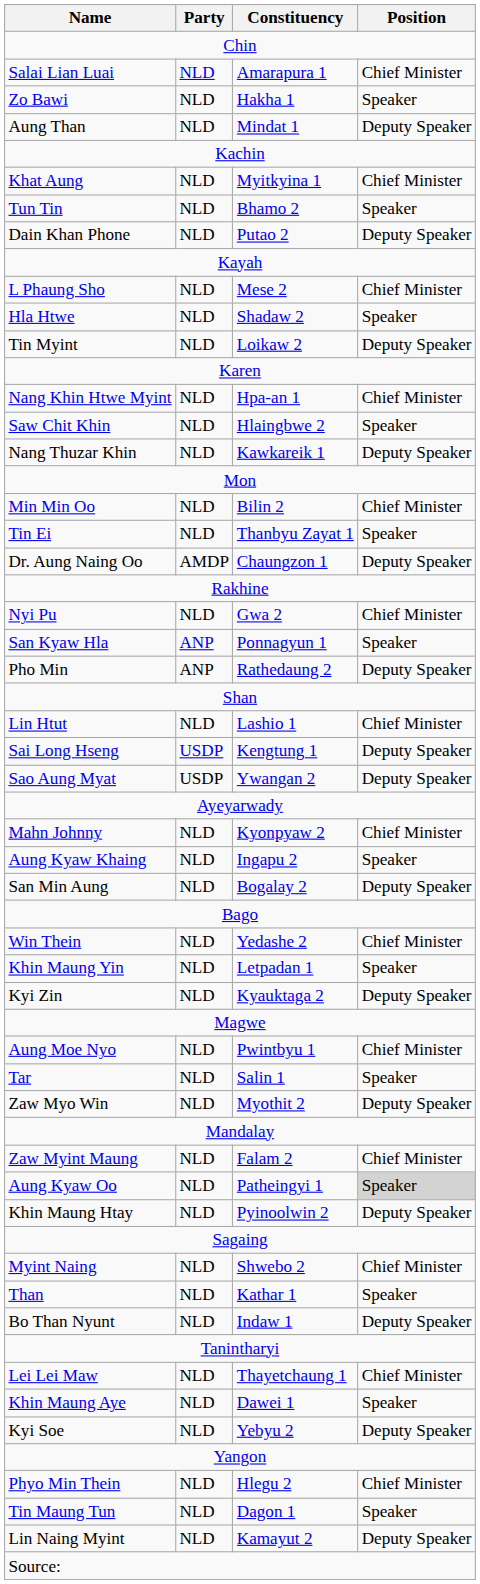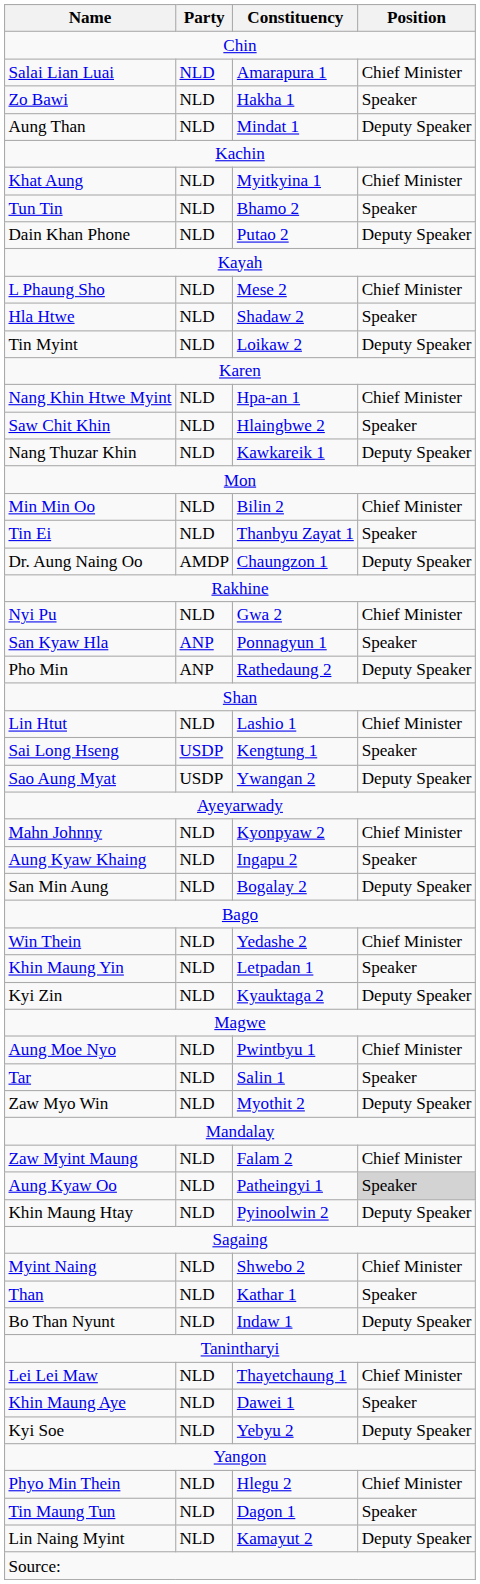Sai Long Hseng | Position: Deputy Speaker -> Speaker
